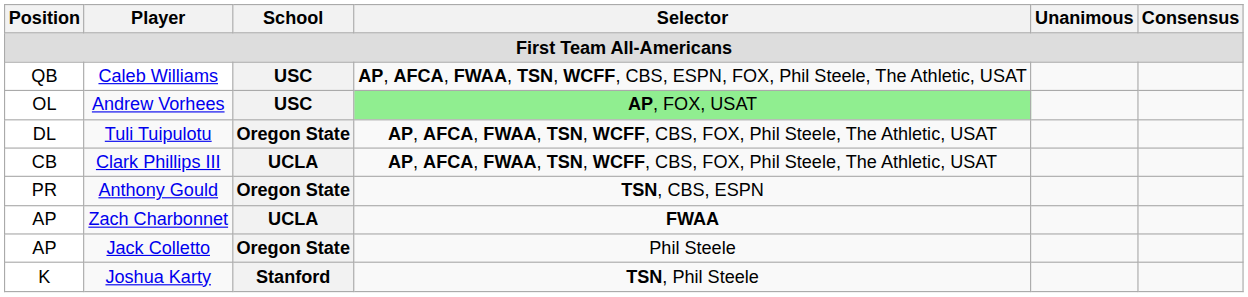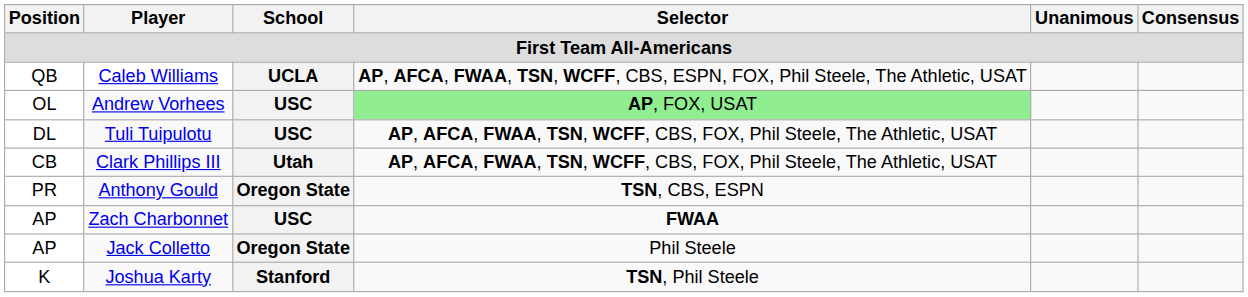Caleb Williams | School: USC -> UCLA
Tuli Tuipulotu | School: Oregon State -> USC
Clark Phillips III | School: UCLA -> Utah
Zach Charbonnet | School: UCLA -> USC
